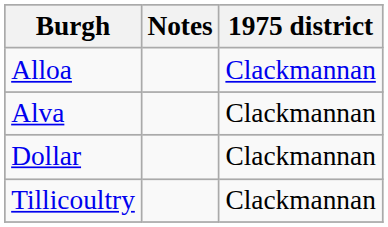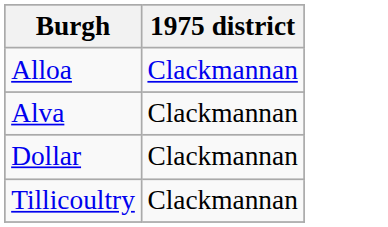- column: Notes
